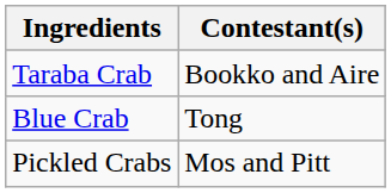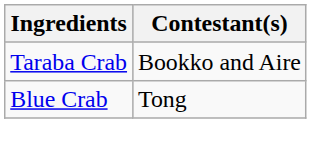- row: Pickled Crabs | Mos and Pitt
